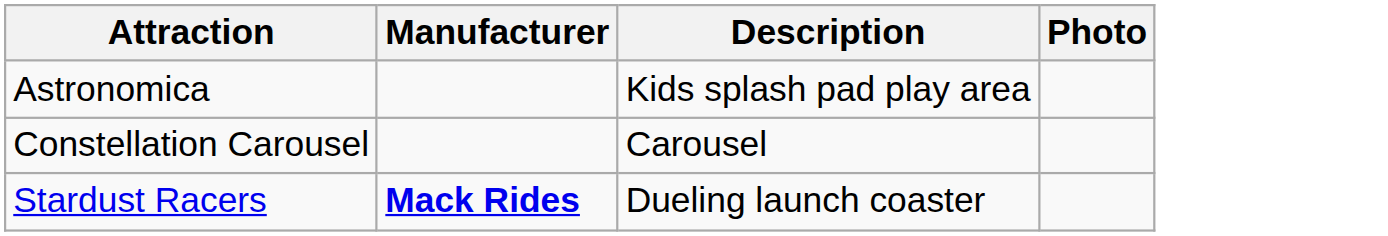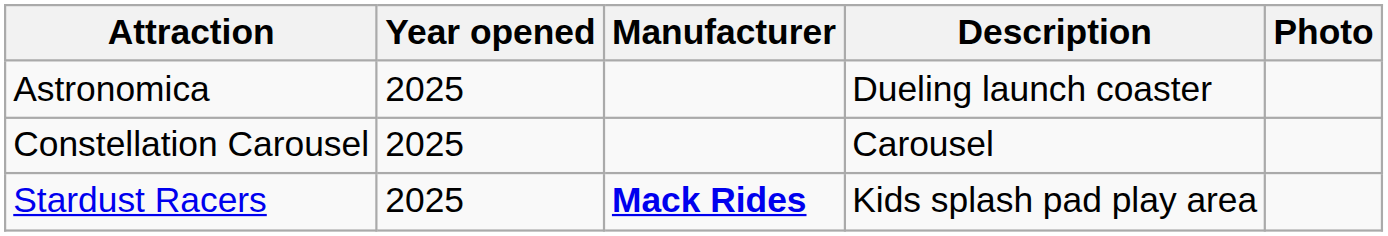+ column: Year opened | 2025 | 2025 | 2025
Astronomica | Description: Kids splash pad play area -> Dueling launch coaster
Stardust Racers | Description: Dueling launch coaster -> Kids splash pad play area
